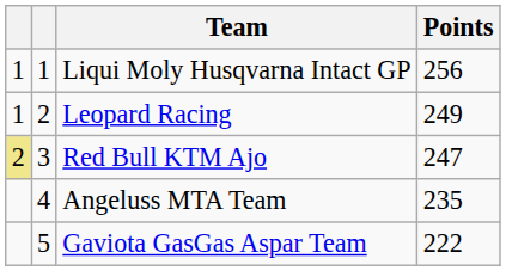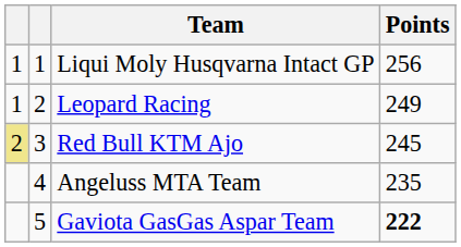Red Bull KTM Ajo | Points: 247 -> 245
Gaviota GasGas Aspar Team | Points: normal -> bold
